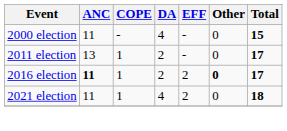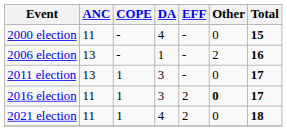+ row: 2006 election | 13 | - | 1 | - | 2 | 16
2011 election | DA: 2 -> 3
2016 election | ANC: bold -> normal
2016 election | DA: 2 -> 3
